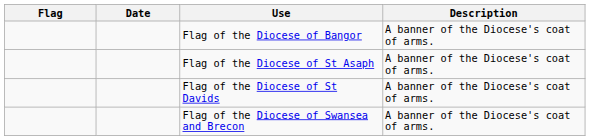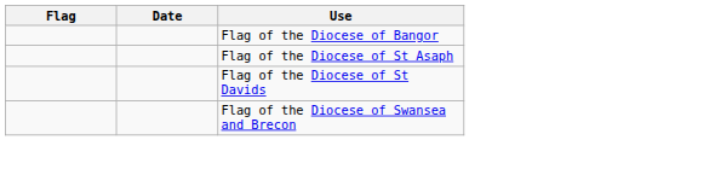- column: Description | A banner of the Diocese's coat of arms. | A banner of the Diocese's coat of arms. | A banner of the Diocese's coat of arms. | A banner of the Diocese's coat of arms.
